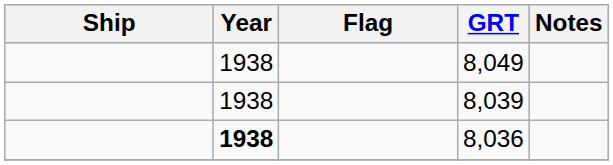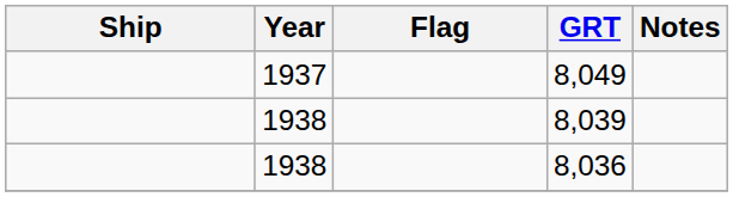8,049 | Year: 1938 -> 1937
8,036 | Year: bold -> normal
